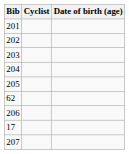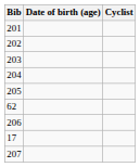columns swapped: Cyclist <-> Date of birth (age)
